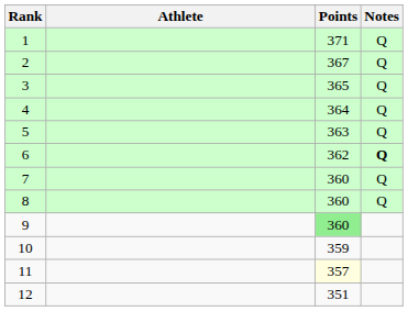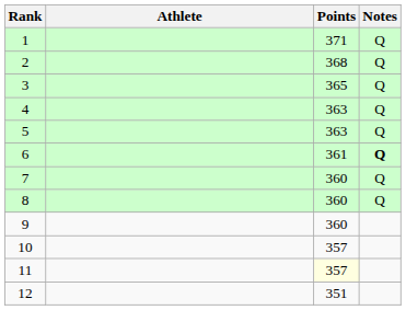2 | Points: 367 -> 368
4 | Points: 364 -> 363
6 | Points: 362 -> 361
9 | Points: lightgreen background -> no background
10 | Points: 359 -> 357
